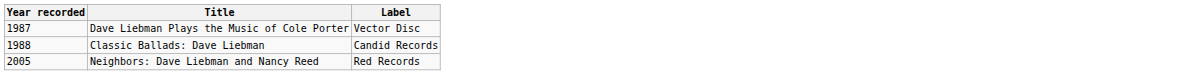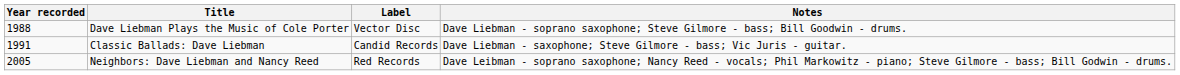+ column: Notes | Dave Liebman - soprano saxophone; Steve Gilmore - bass; Bill Goodwin - drums. | Dave Liebman - saxophone; Steve Gilmore - bass; Vic Juris - guitar. | Dave Leibman - soprano saxophone; Nancy Reed - vocals; Phil Markowitz - piano; Steve Gilmore - bass; Bill Godwin - drums.
Dave Liebman Plays the Music of Cole Porter | Year recorded: 1987 -> 1988
Classic Ballads: Dave Liebman | Year recorded: 1988 -> 1991
